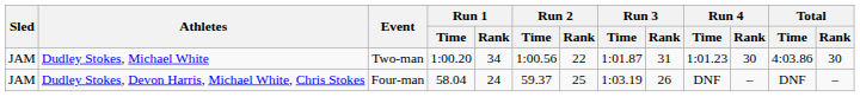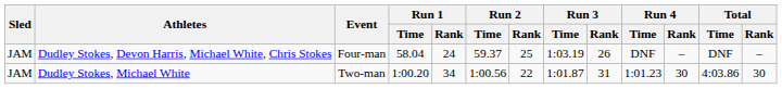rows swapped: Dudley Stokes, Michael White <-> Dudley Stokes, Devon Harris, Michael White, Chris Stokes
